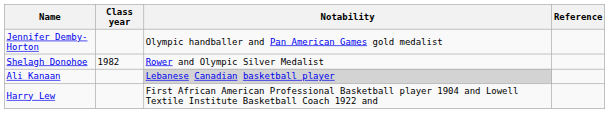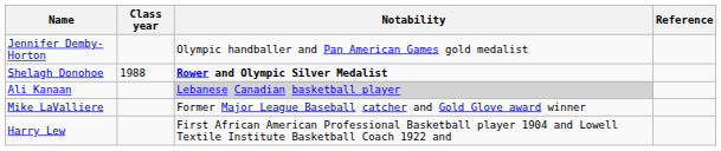Shelagh Donohoe | Class year: 1982 -> 1988
Shelagh Donohoe | Notability: normal -> bold
+ row: Mike LaValliere | Former Major League Baseball catcher and Gold Glove award winner
